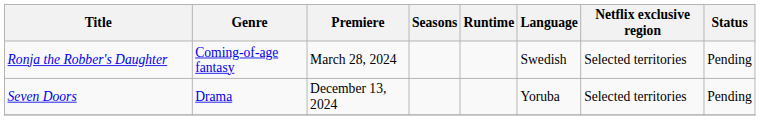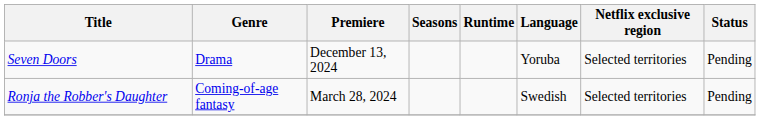rows swapped: Ronja the Robber's Daughter <-> Seven Doors
